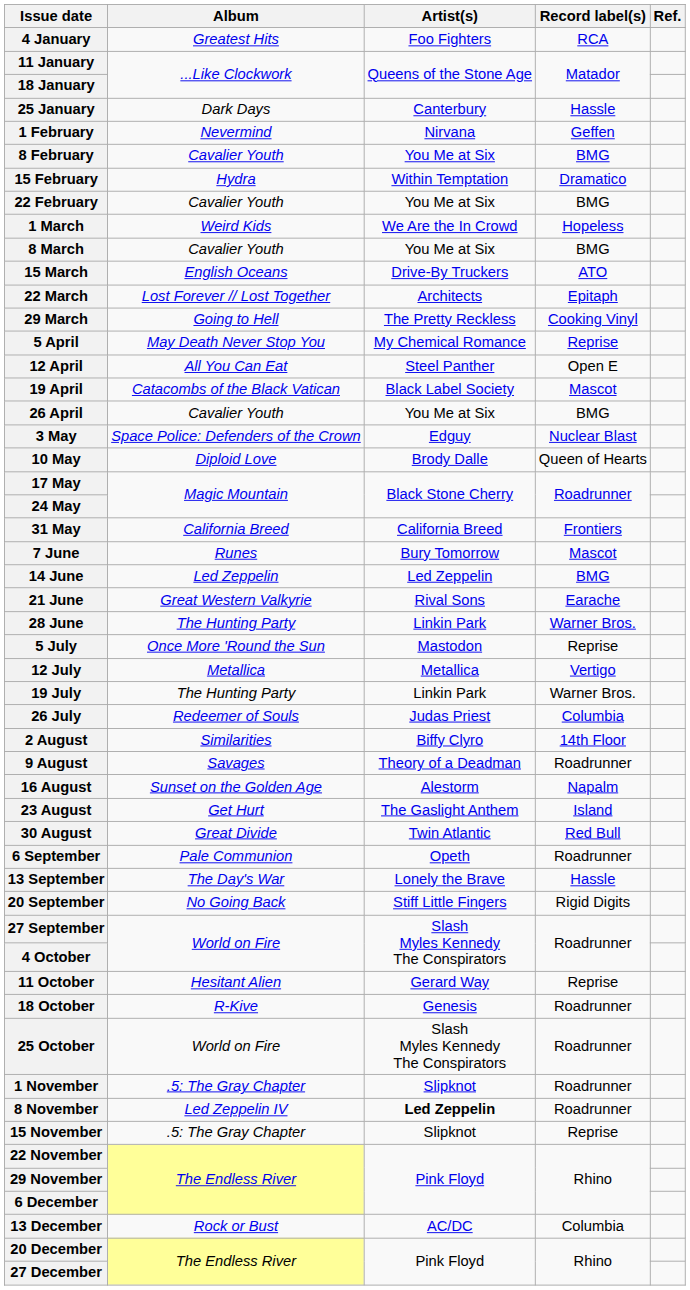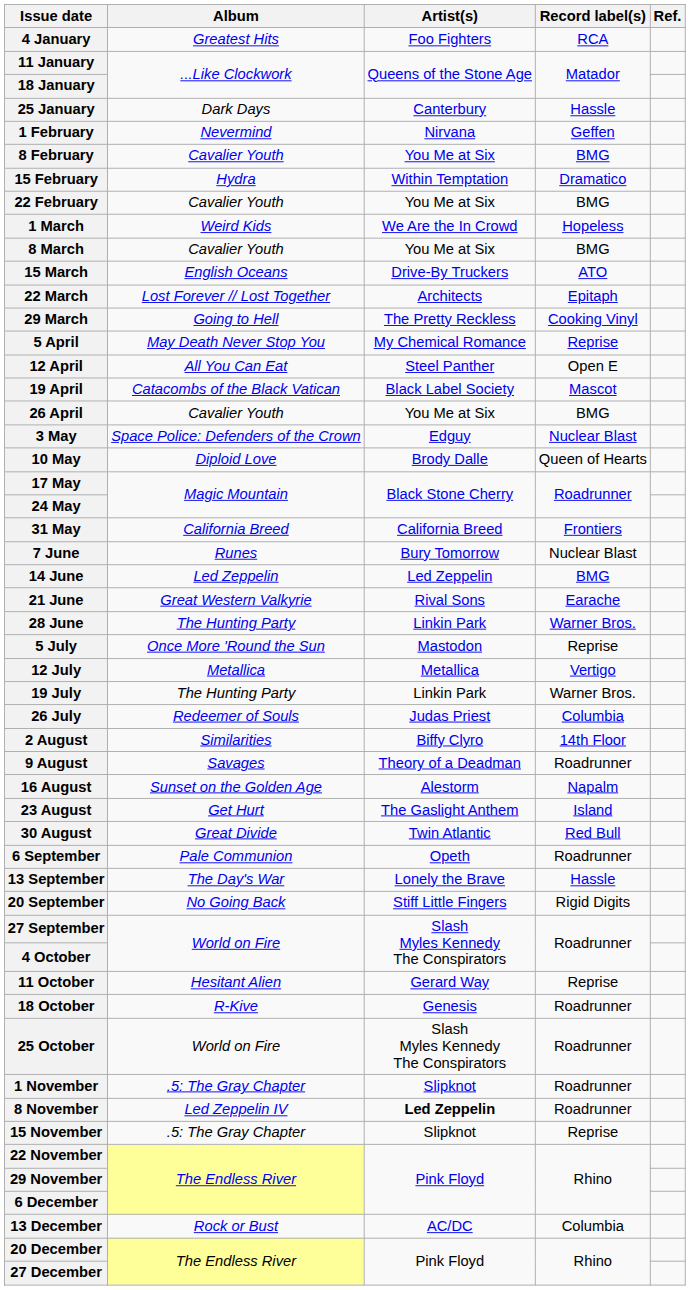7 June | Record label(s): Mascot -> Nuclear Blast
